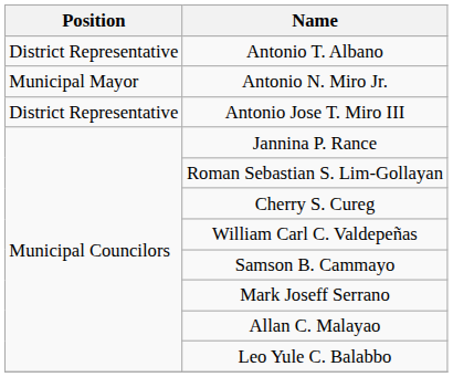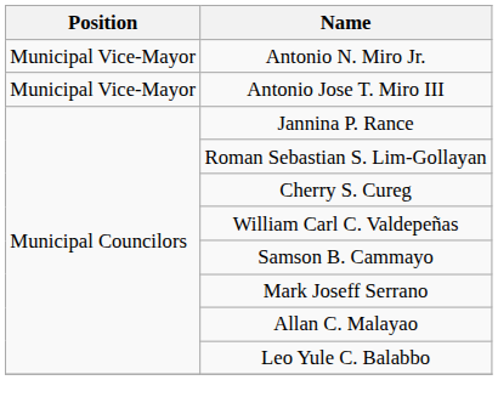- row: District Representative | Antonio T. Albano
Antonio N. Miro Jr. | Position: Municipal Mayor -> Municipal Vice-Mayor
Antonio Jose T. Miro III | Position: District Representative -> Municipal Vice-Mayor
